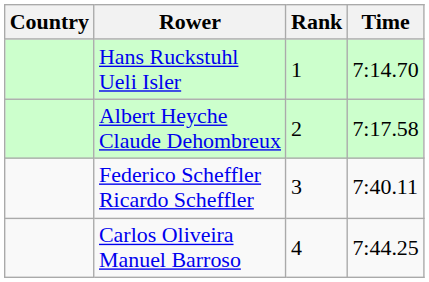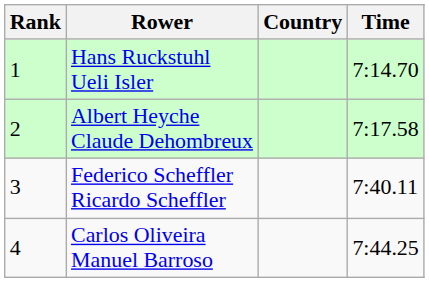columns swapped: Rank <-> Country
